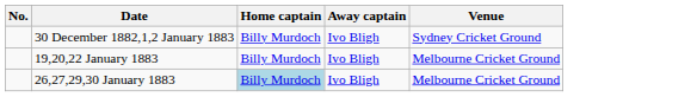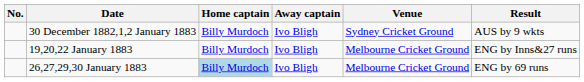+ column: Result | AUS by 9 wkts | ENG by Inns&27 runs | ENG by 69 runs
